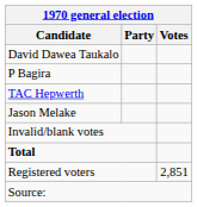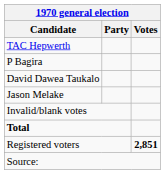rows swapped: TAC Hepwerth <-> David Dawea Taukalo
Registered voters | Votes: normal -> bold
